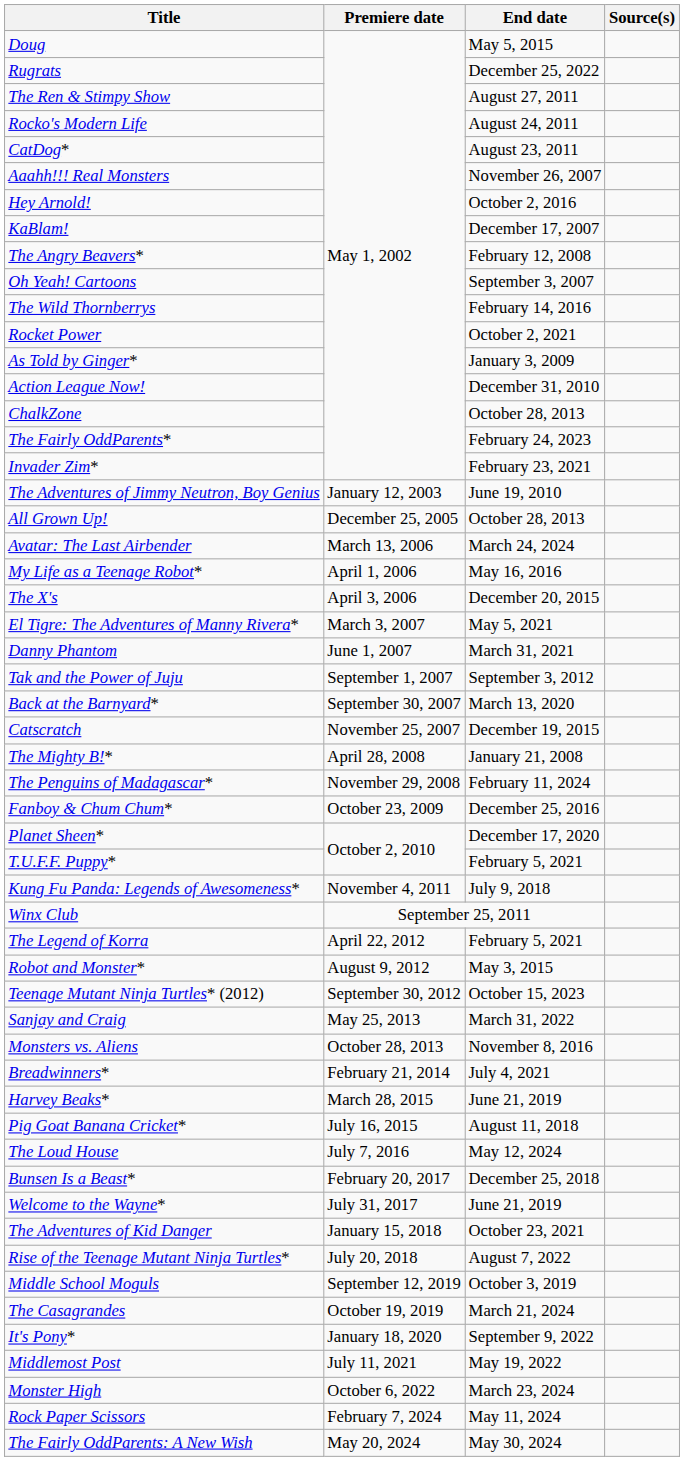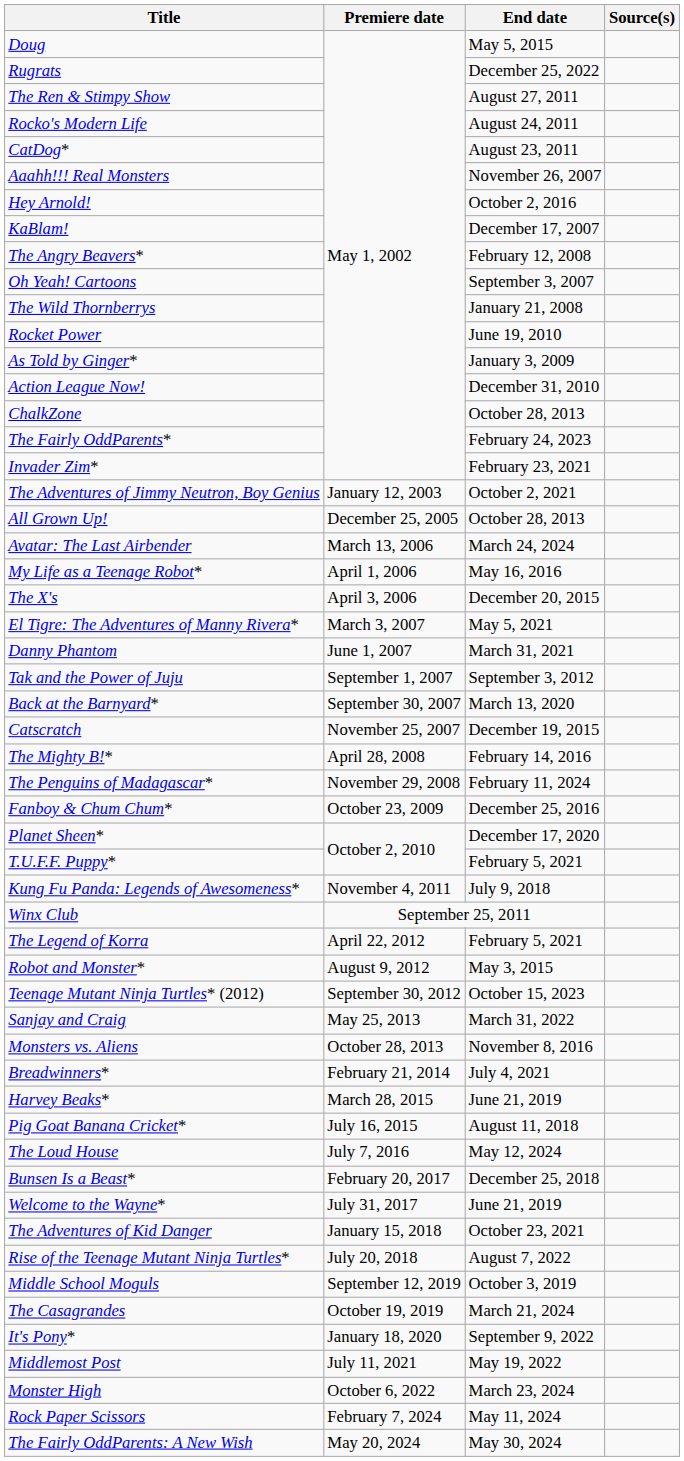The Wild Thornberrys | End date: February 14, 2016 -> January 21, 2008
Rocket Power | End date: October 2, 2021 -> June 19, 2010
The Adventures of Jimmy Neutron, Boy Genius | End date: June 19, 2010 -> October 2, 2021
The Mighty B!* | End date: January 21, 2008 -> February 14, 2016
